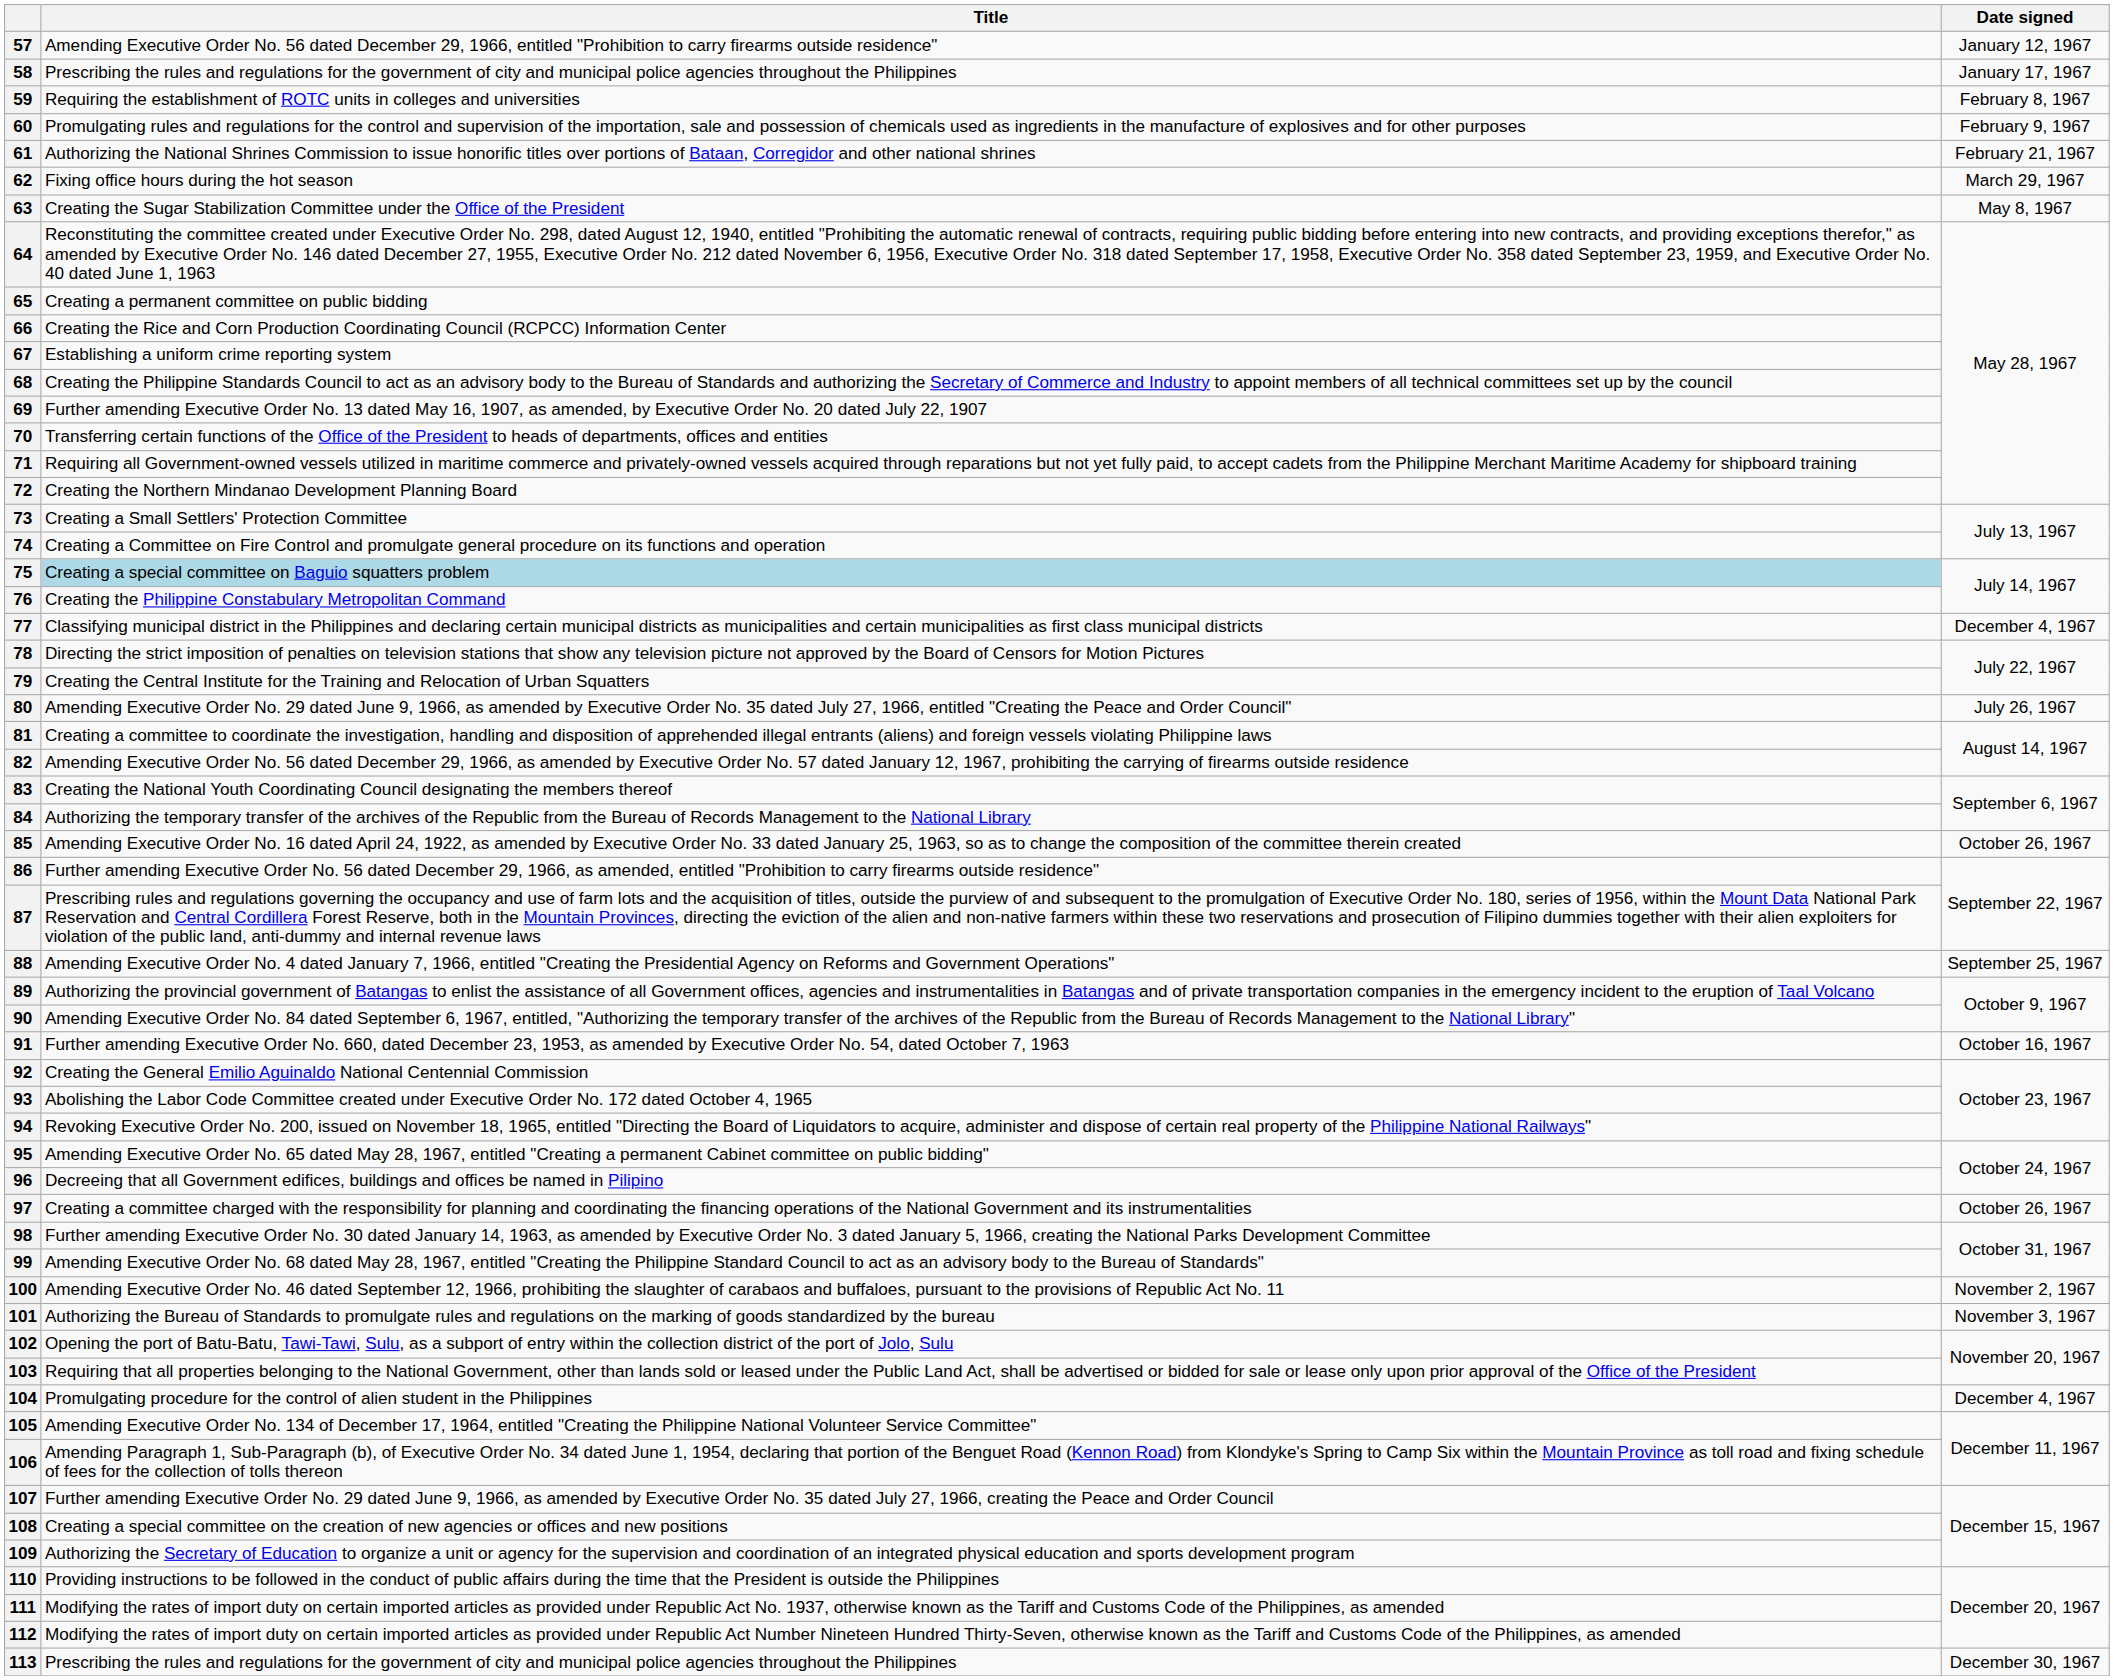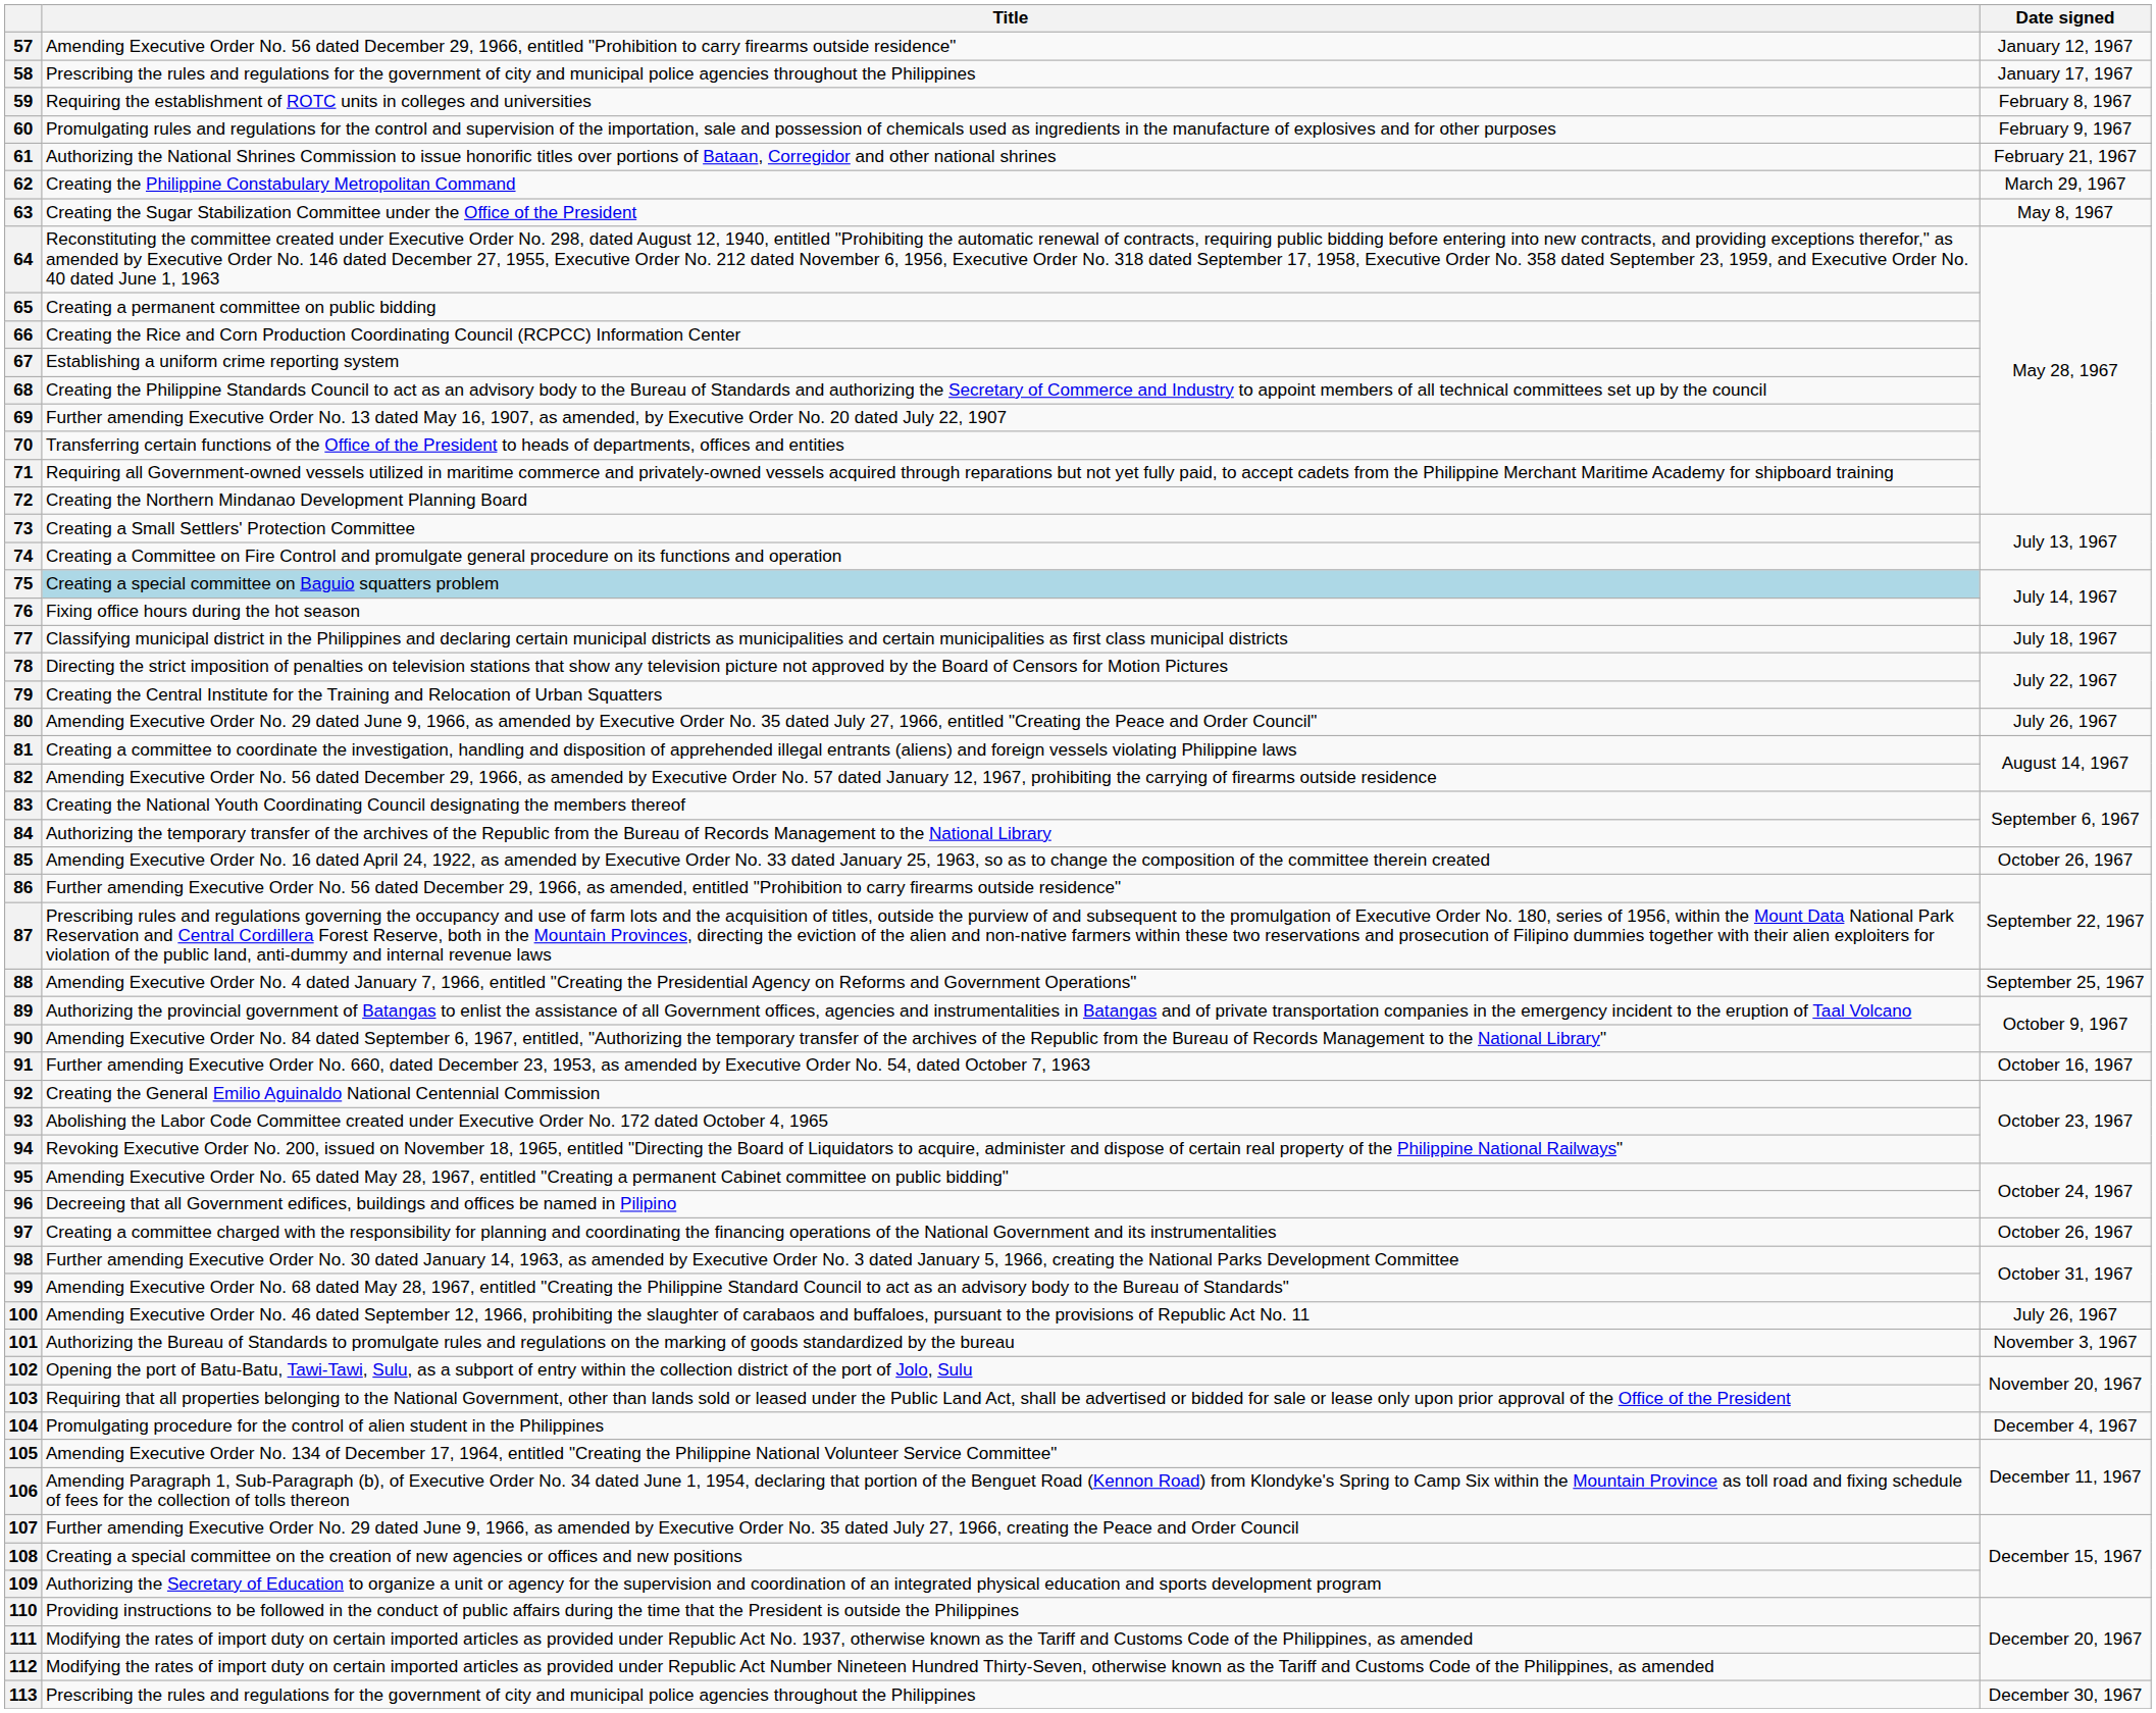62 | Title: Fixing office hours during the hot season -> Creating the Philippine Constabulary Metropolitan Command
76 | Title: Creating the Philippine Constabulary Metropolitan Command -> Fixing office hours during the hot season
77 | Date signed: December 4, 1967 -> July 18, 1967
100 | Date signed: November 2, 1967 -> July 26, 1967
